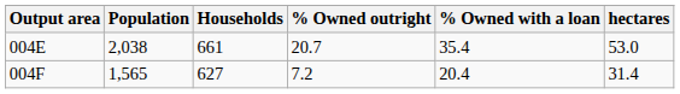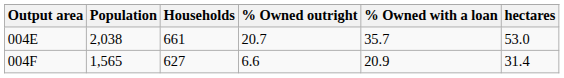004E | % Owned with a loan: 35.4 -> 35.7
004F | % Owned outright: 7.2 -> 6.6
004F | % Owned with a loan: 20.4 -> 20.9
